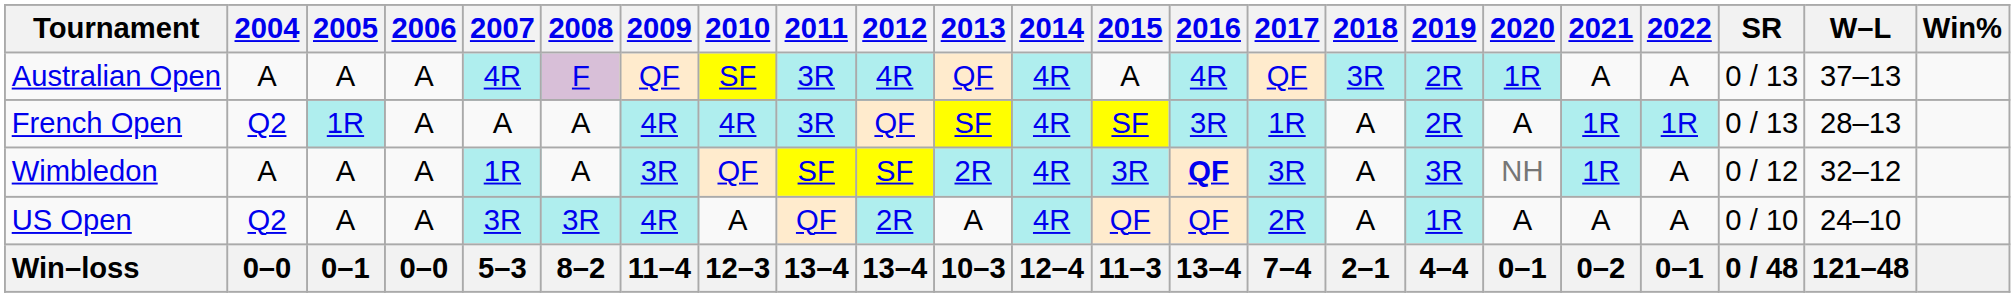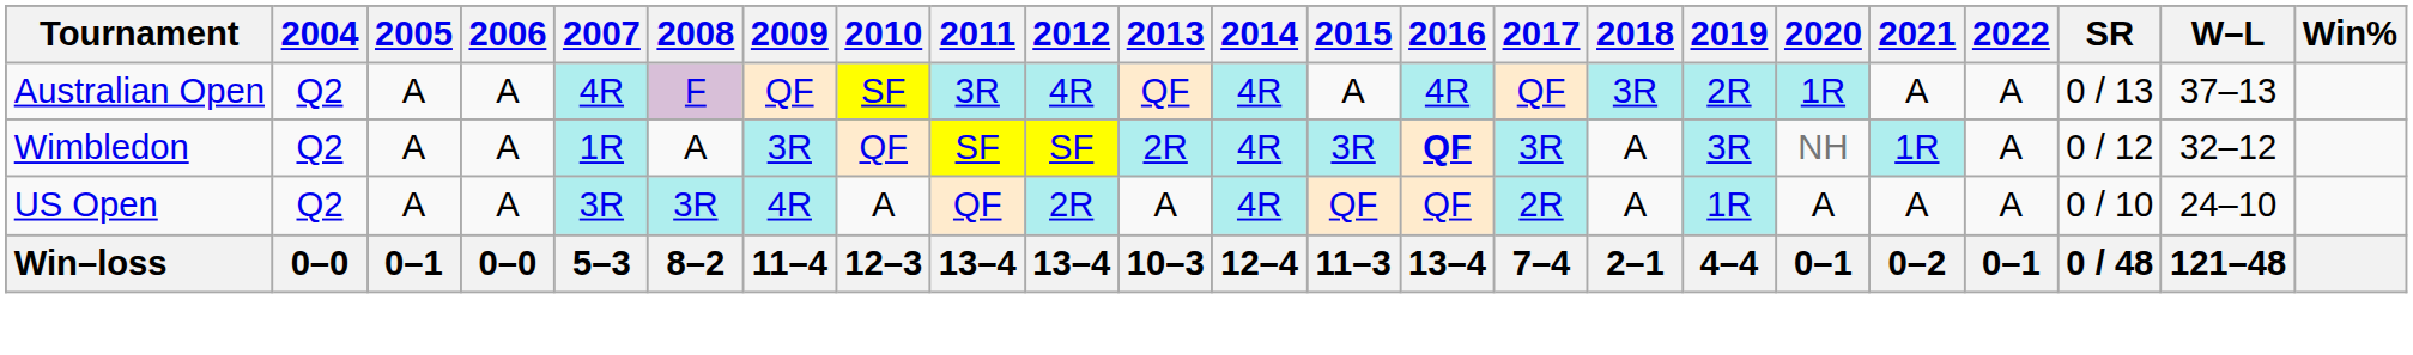Australian Open | 2004: A -> Q2
- row: French Open | Q2 | 1R | A | A | A | 4R | 4R | 3R | QF | SF | 4R | SF | 3R | 1R | A | 2R | A | 1R | 1R | 0 / 13 | 28–13
Wimbledon | 2004: A -> Q2
